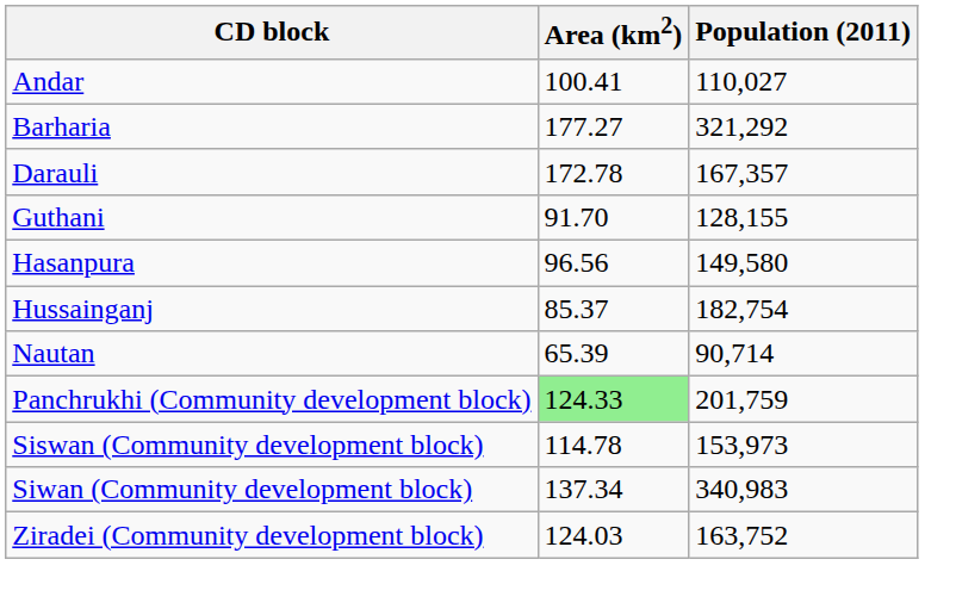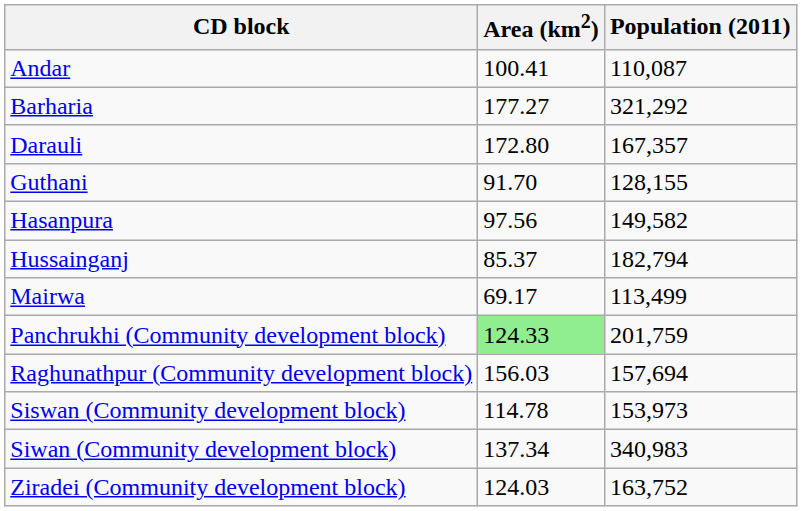Andar | Population (2011): 110,027 -> 110,087
Darauli | Area (km2): 172.78 -> 172.80
Hasanpura | Area (km2): 96.56 -> 97.56
Hasanpura | Population (2011): 149,580 -> 149,582
Hussainganj | Population (2011): 182,754 -> 182,794
+ row: Mairwa | 69.17 | 113,499
- row: Nautan | 65.39 | 90,714
+ row: Raghunathpur (Community development block) | 156.03 | 157,694
